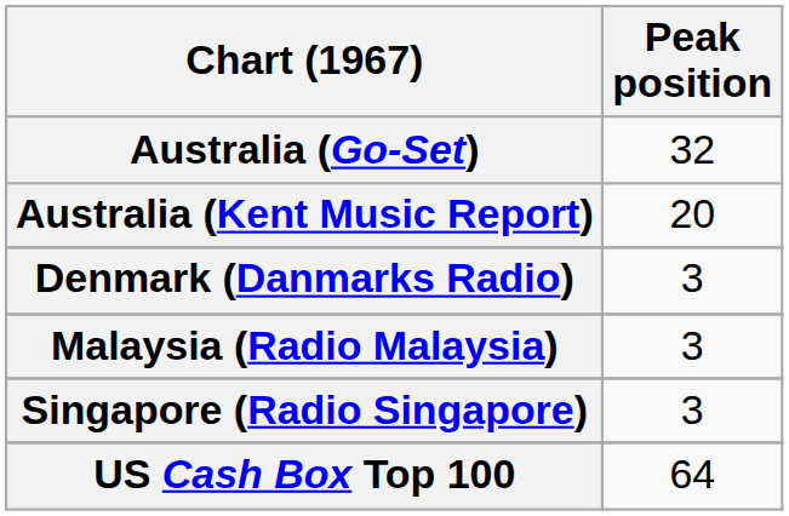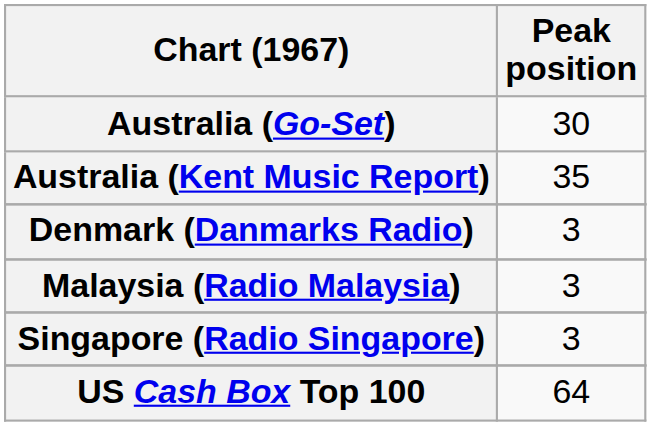Australia (Go-Set) | Peak position: 32 -> 30
Australia (Kent Music Report) | Peak position: 20 -> 35
